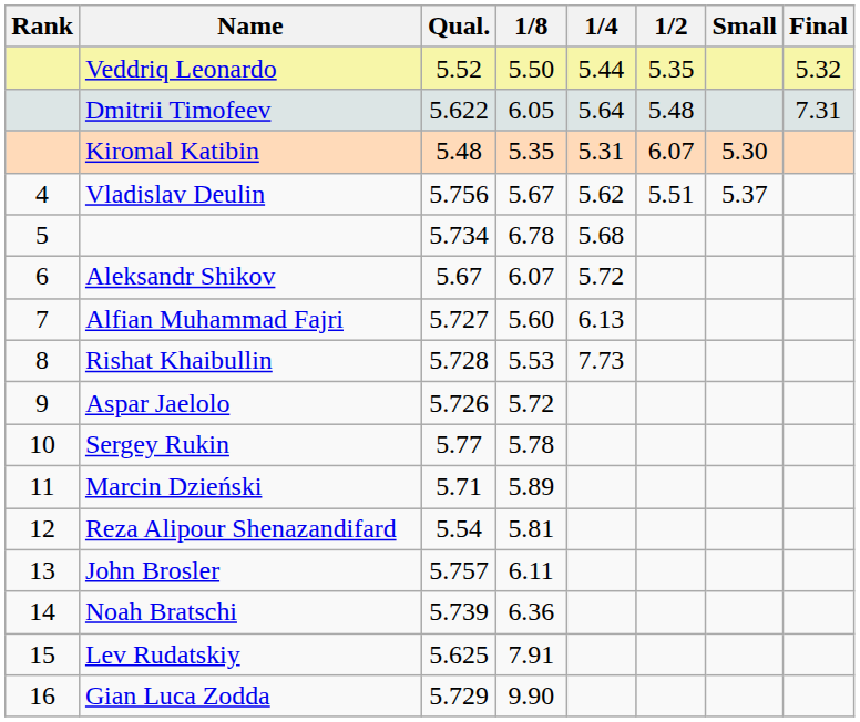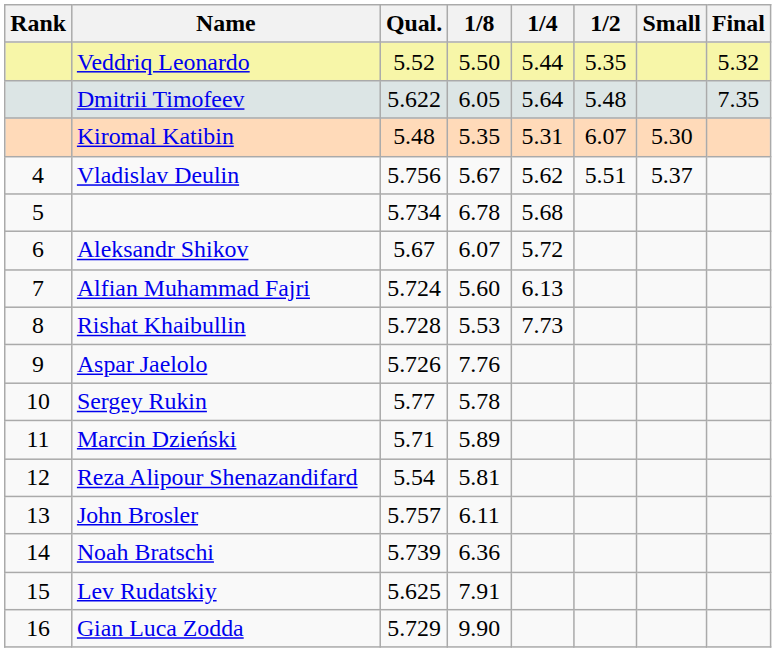Dmitrii Timofeev | Final: 7.31 -> 7.35
Alfian Muhammad Fajri | Qual.: 5.727 -> 5.724
Aspar Jaelolo | 1/8: 5.72 -> 7.76
